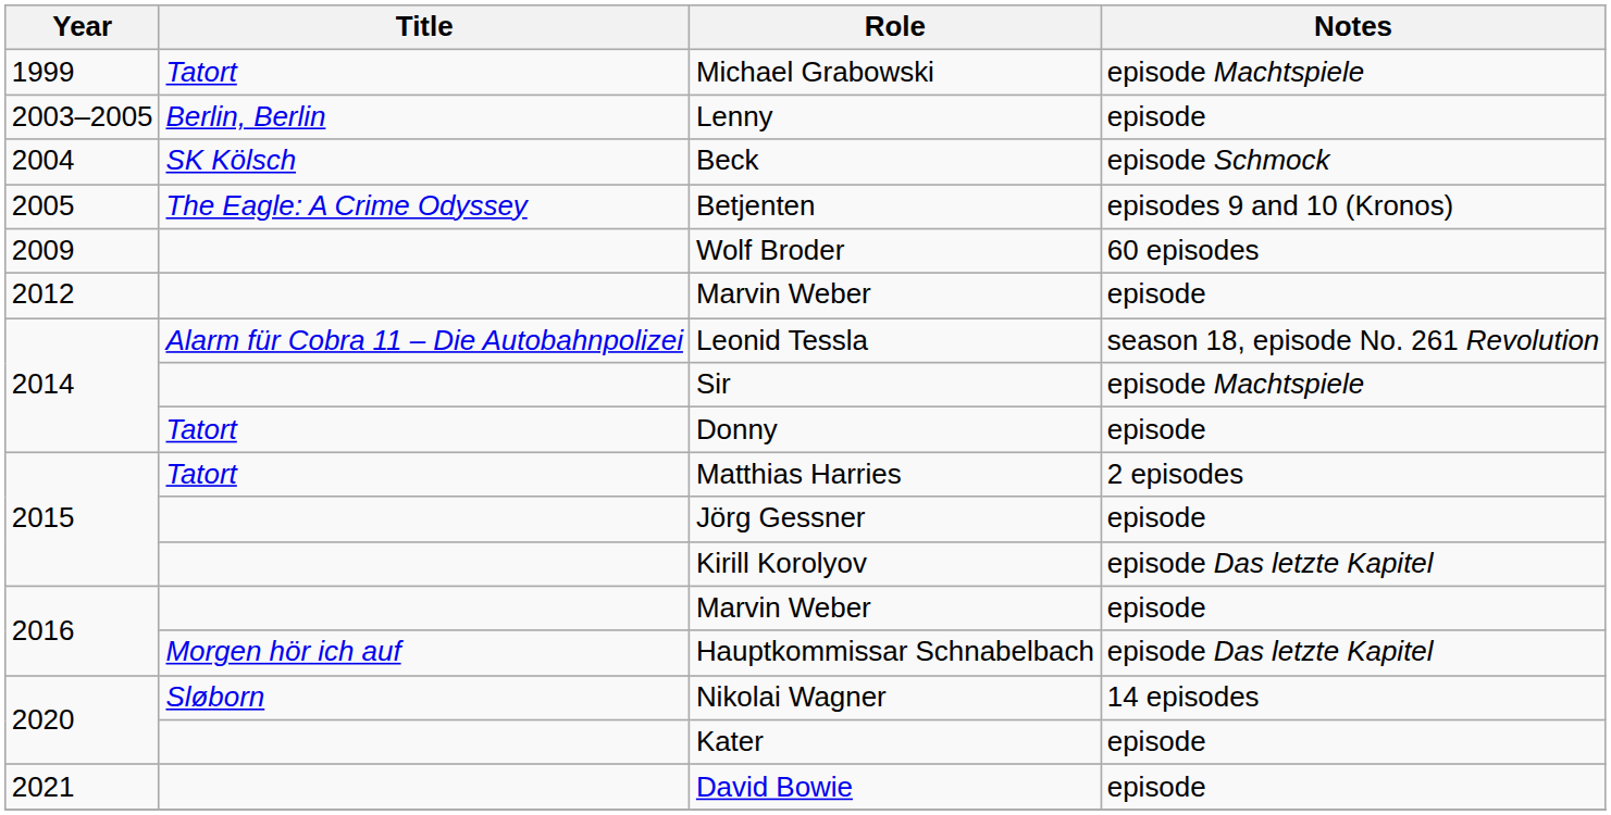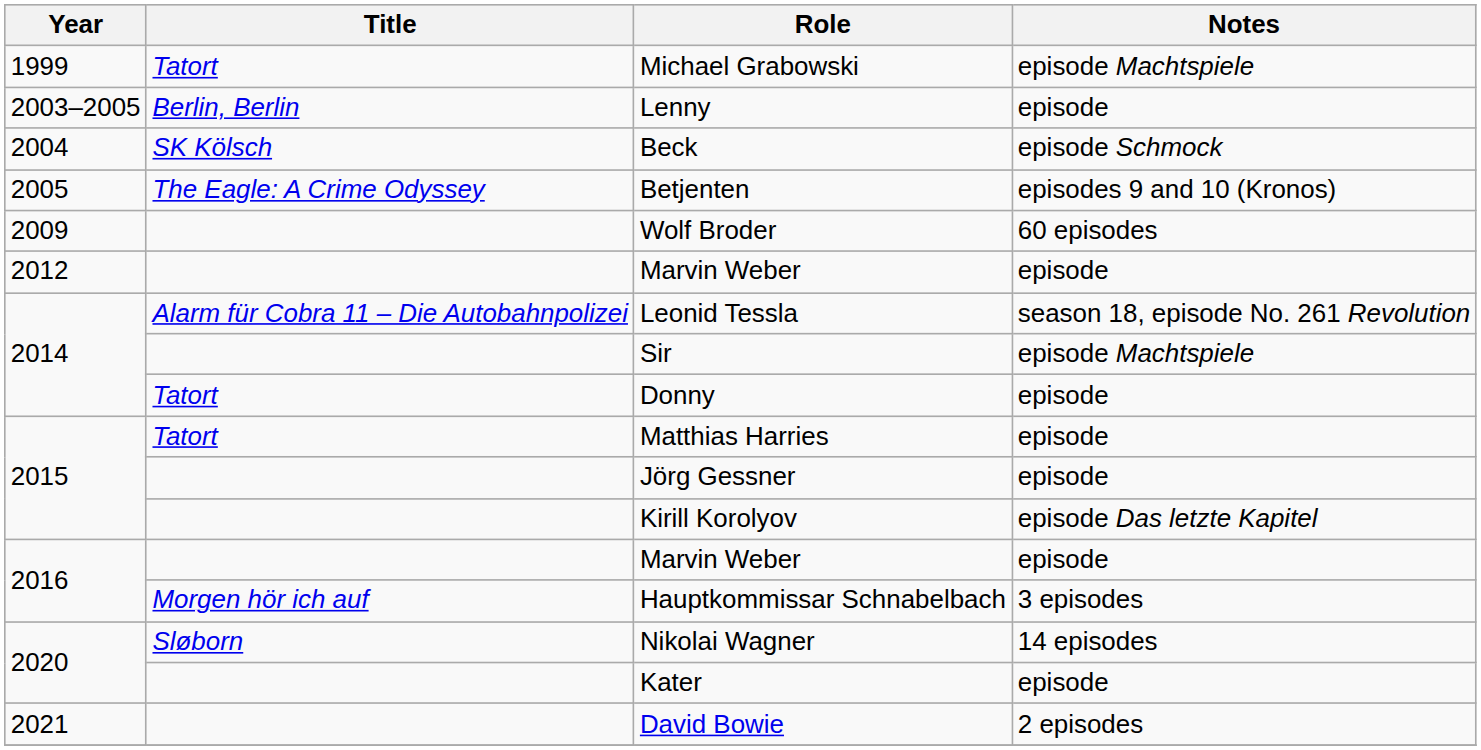Matthias Harries | Notes: 2 episodes -> episode
Hauptkommissar Schnabelbach | Notes: episode Das letzte Kapitel -> 3 episodes
David Bowie | Notes: episode -> 2 episodes
